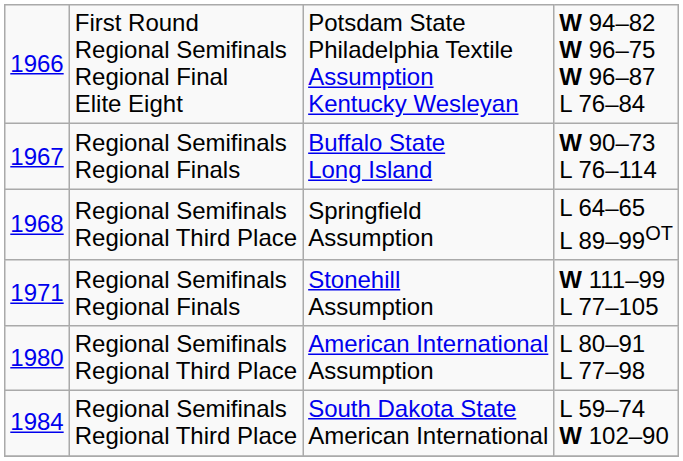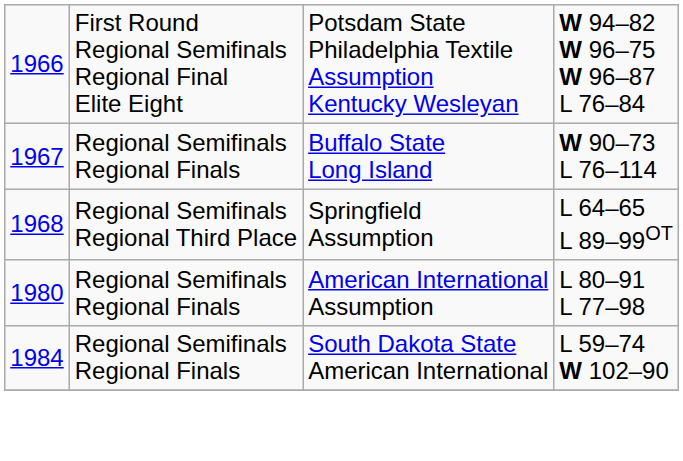- row: 1971 | Regional Semifinals Regional Finals | Stonehill Assumption | W 111–99 L 77–105
American International Assumption | column 2: Regional Semifinals Regional Third Place -> Regional Semifinals Regional Finals
South Dakota State American International | column 2: Regional Semifinals Regional Third Place -> Regional Semifinals Regional Finals
